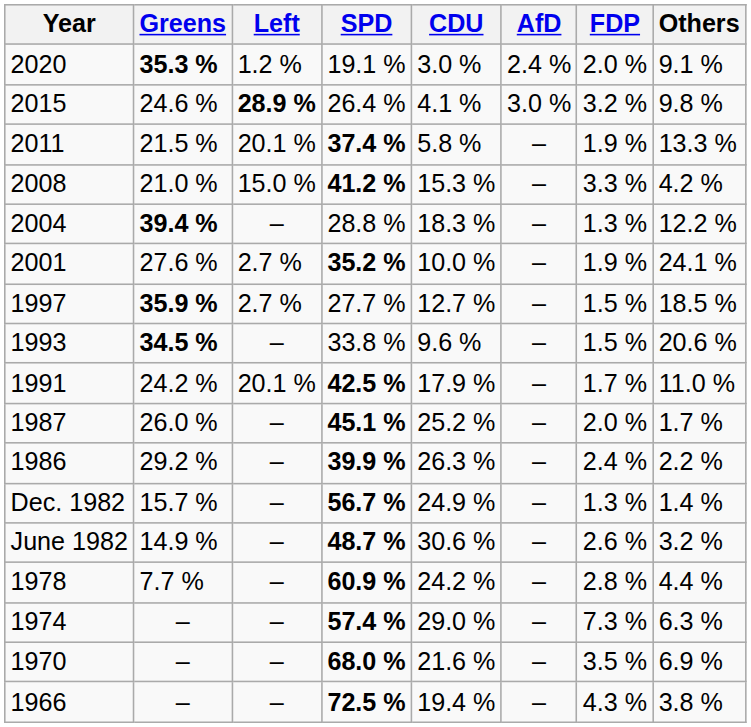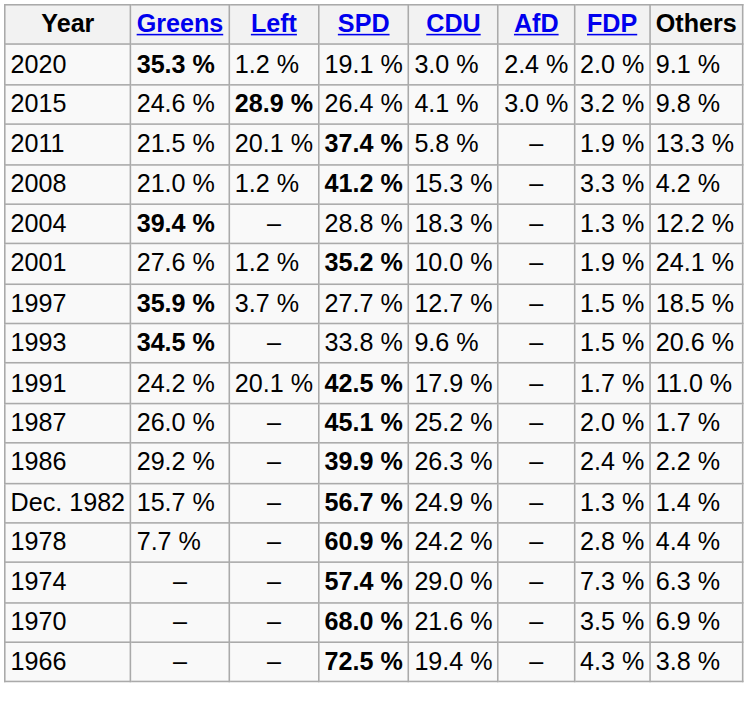2008 | Left: 15.0 % -> 1.2 %
2001 | Left: 2.7 % -> 1.2 %
1997 | Left: 2.7 % -> 3.7 %
- row: June 1982 | 14.9 % | – | 48.7 % | 30.6 % | – | 2.6 % | 3.2 %
